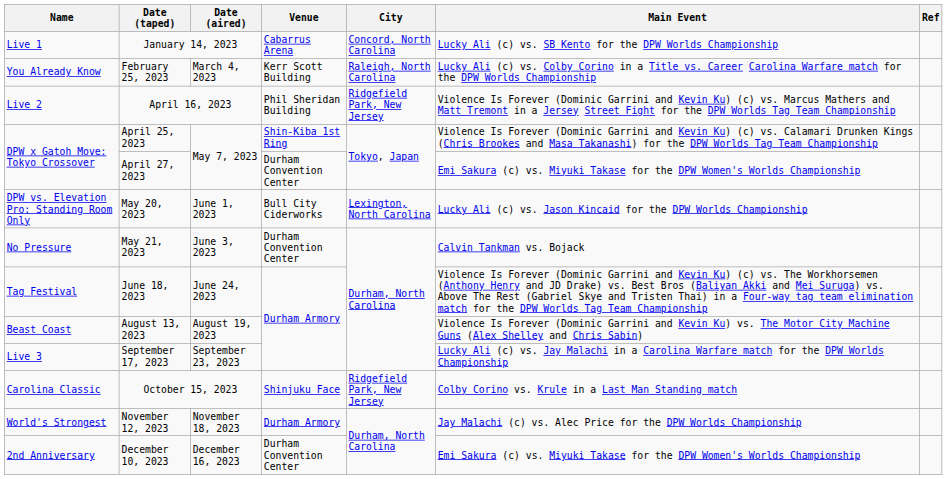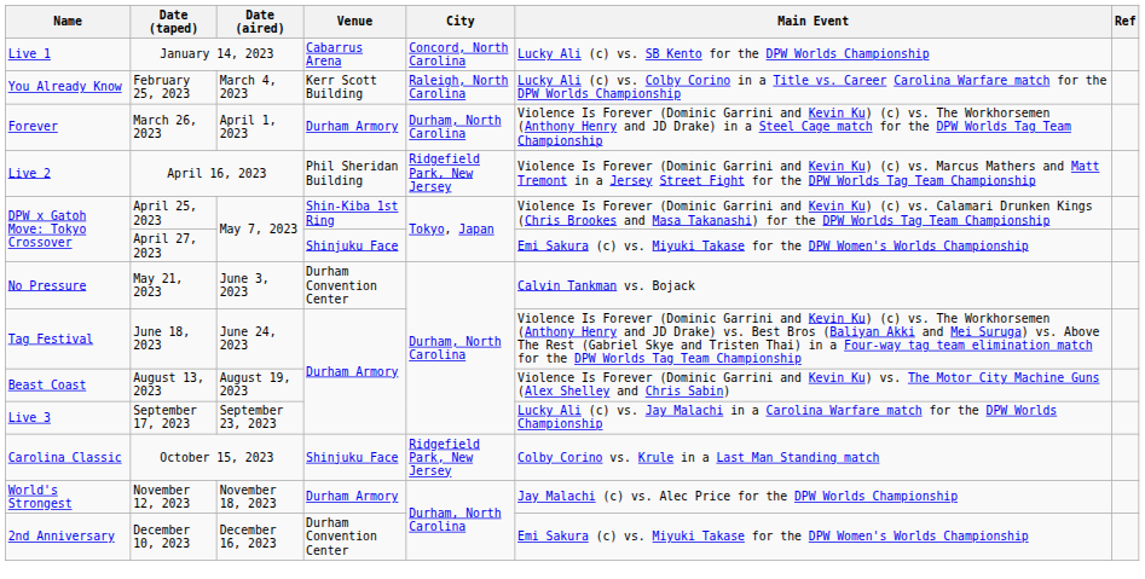+ row: Forever | March 26, 2023 | April 1, 2023 | Durham Armory | Durham, North Carolina | Violence Is Forever (Dominic Garrini and Kevin Ku) (c) vs. The Workhorsemen (Anthony Henry and JD Drake) in a Steel Cage match for the DPW Worlds Tag Team Championship
April 27, 2023 | Venue: Durham Convention Center -> Shinjuku Face
- row: DPW vs. Elevation Pro: Standing Room Only | May 20, 2023 | June 1, 2023 | Bull City Ciderworks | Lexington, North Carolina | Lucky Ali (c) vs. Jason Kincaid for the DPW Worlds Championship
